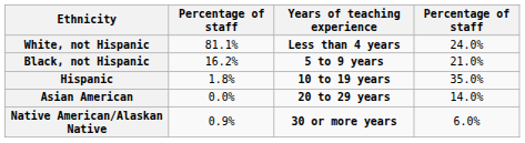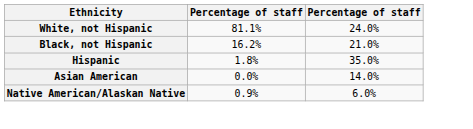- column: Years of teaching experience | Less than 4 years | 5 to 9 years | 10 to 19 years | 20 to 29 years | 30 or more years
